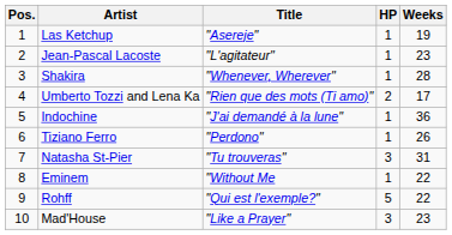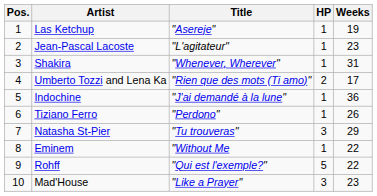Shakira | Weeks: 28 -> 31
Natasha St-Pier | Weeks: 31 -> 29
